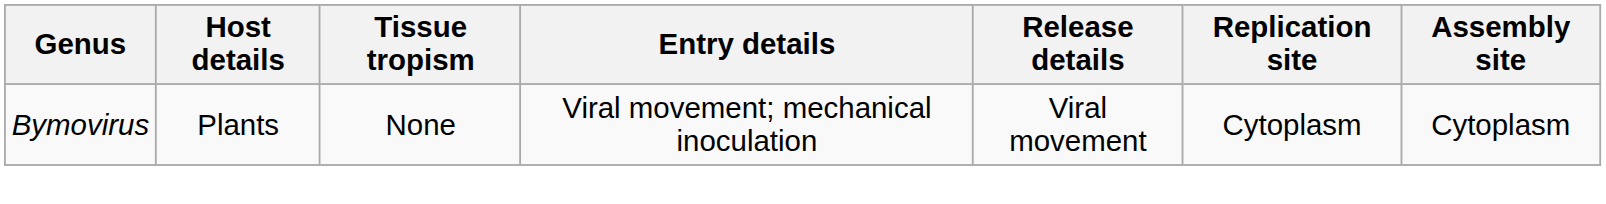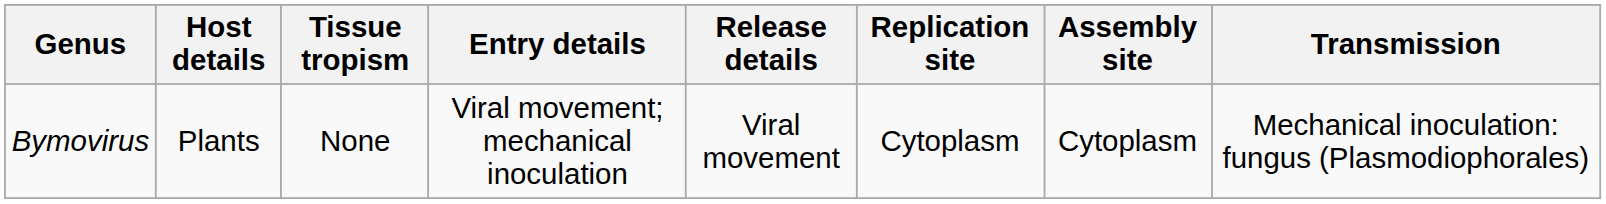+ column: Transmission | Mechanical inoculation: fungus (Plasmodiophorales)
